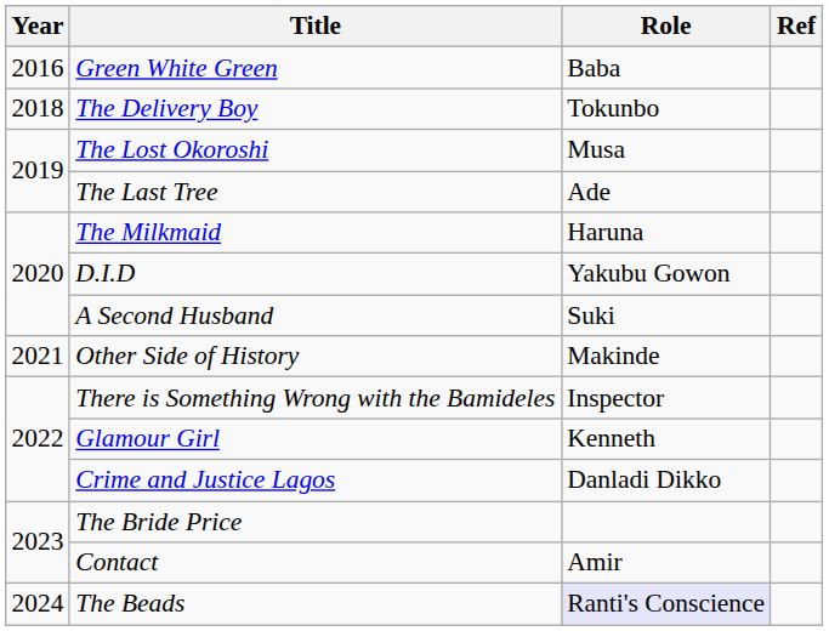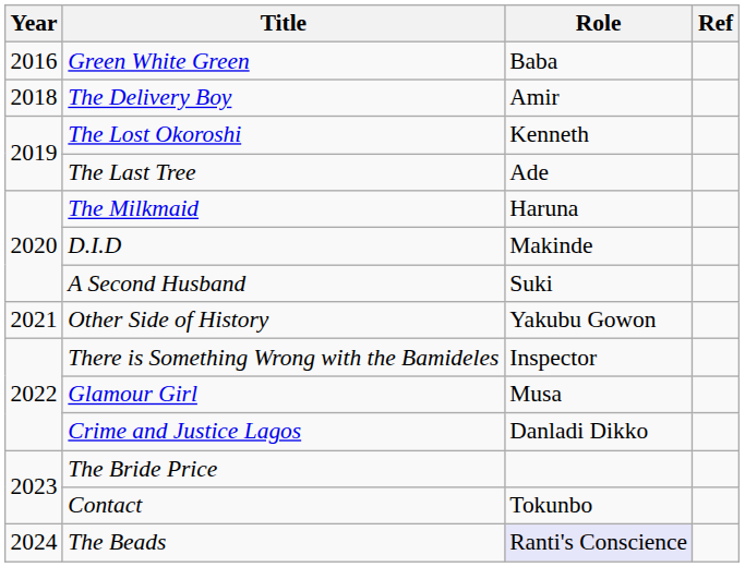The Delivery Boy | Role: Tokunbo -> Amir
The Lost Okoroshi | Role: Musa -> Kenneth
D.I.D | Role: Yakubu Gowon -> Makinde
Other Side of History | Role: Makinde -> Yakubu Gowon
Glamour Girl | Role: Kenneth -> Musa
Contact | Role: Amir -> Tokunbo
